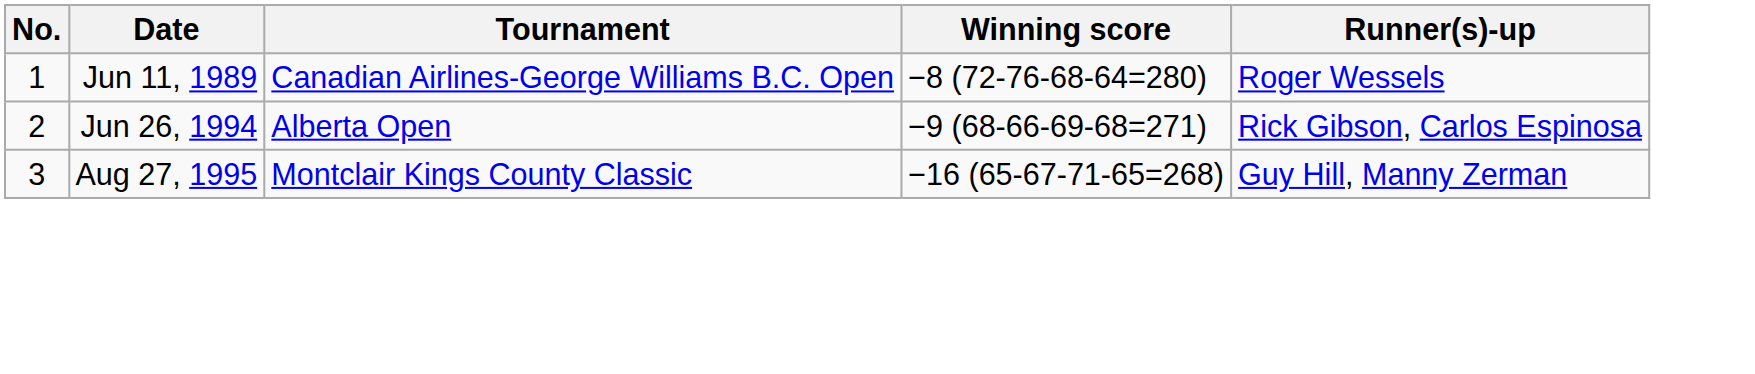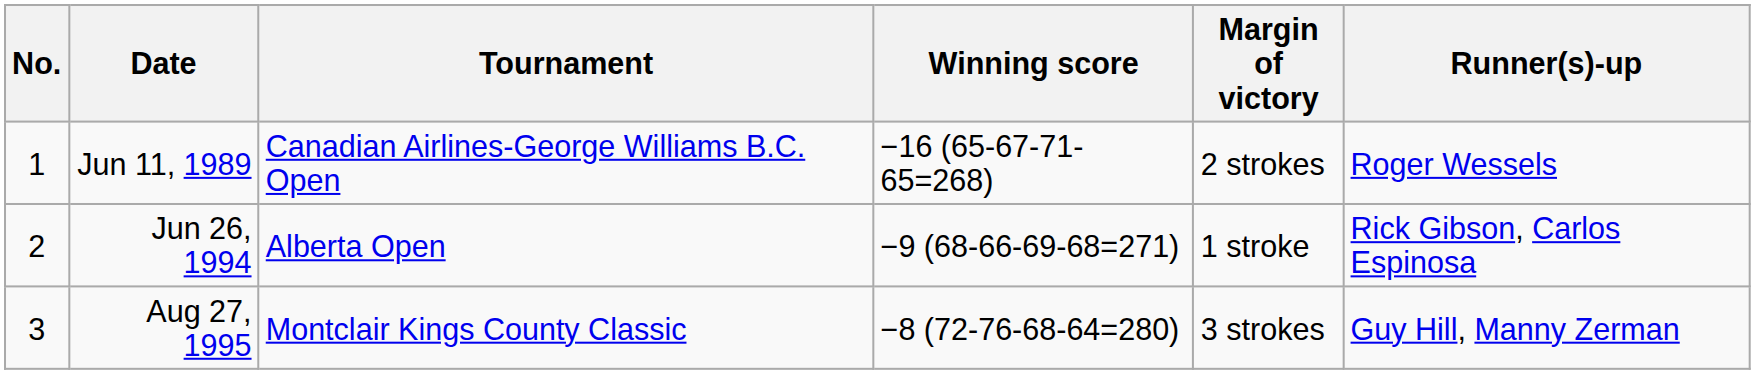+ column: Margin of victory | 2 strokes | 1 stroke | 3 strokes
Jun 11, 1989 | Winning score: −8 (72-76-68-64=280) -> −16 (65-67-71-65=268)
Aug 27, 1995 | Winning score: −16 (65-67-71-65=268) -> −8 (72-76-68-64=280)
